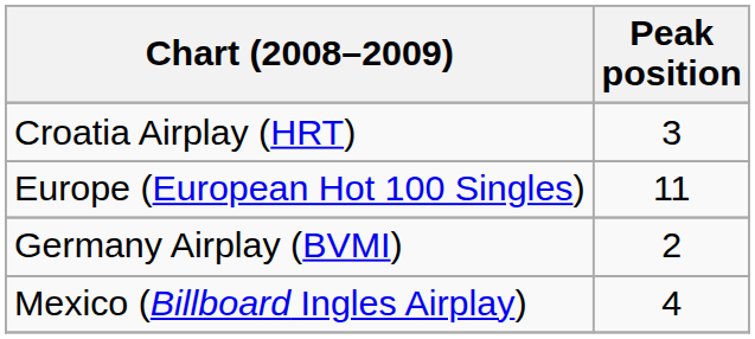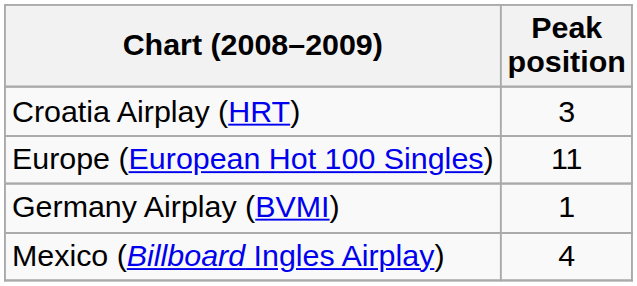Germany Airplay (BVMI) | Peak position: 2 -> 1
